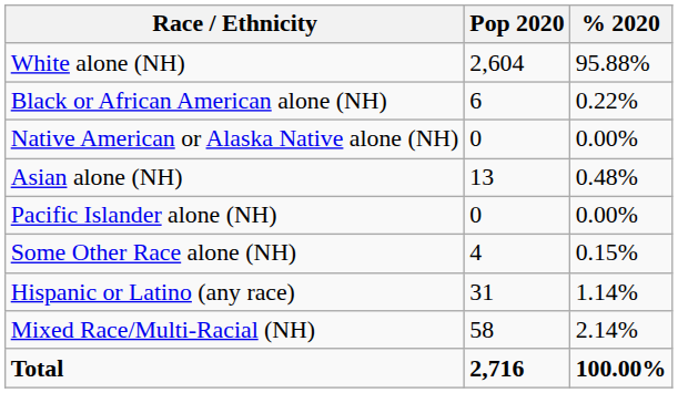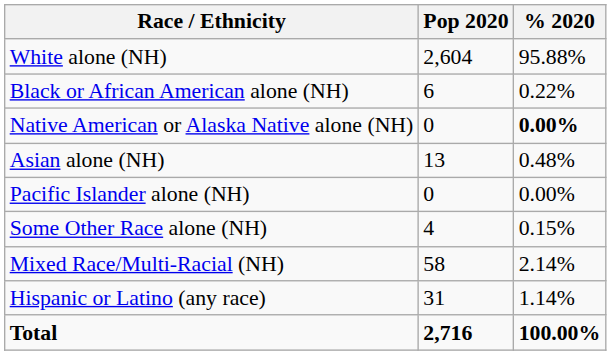Native American or Alaska Native alone (NH) | % 2020: normal -> bold
rows swapped: Mixed Race/Multi-Racial (NH) <-> Hispanic or Latino (any race)
